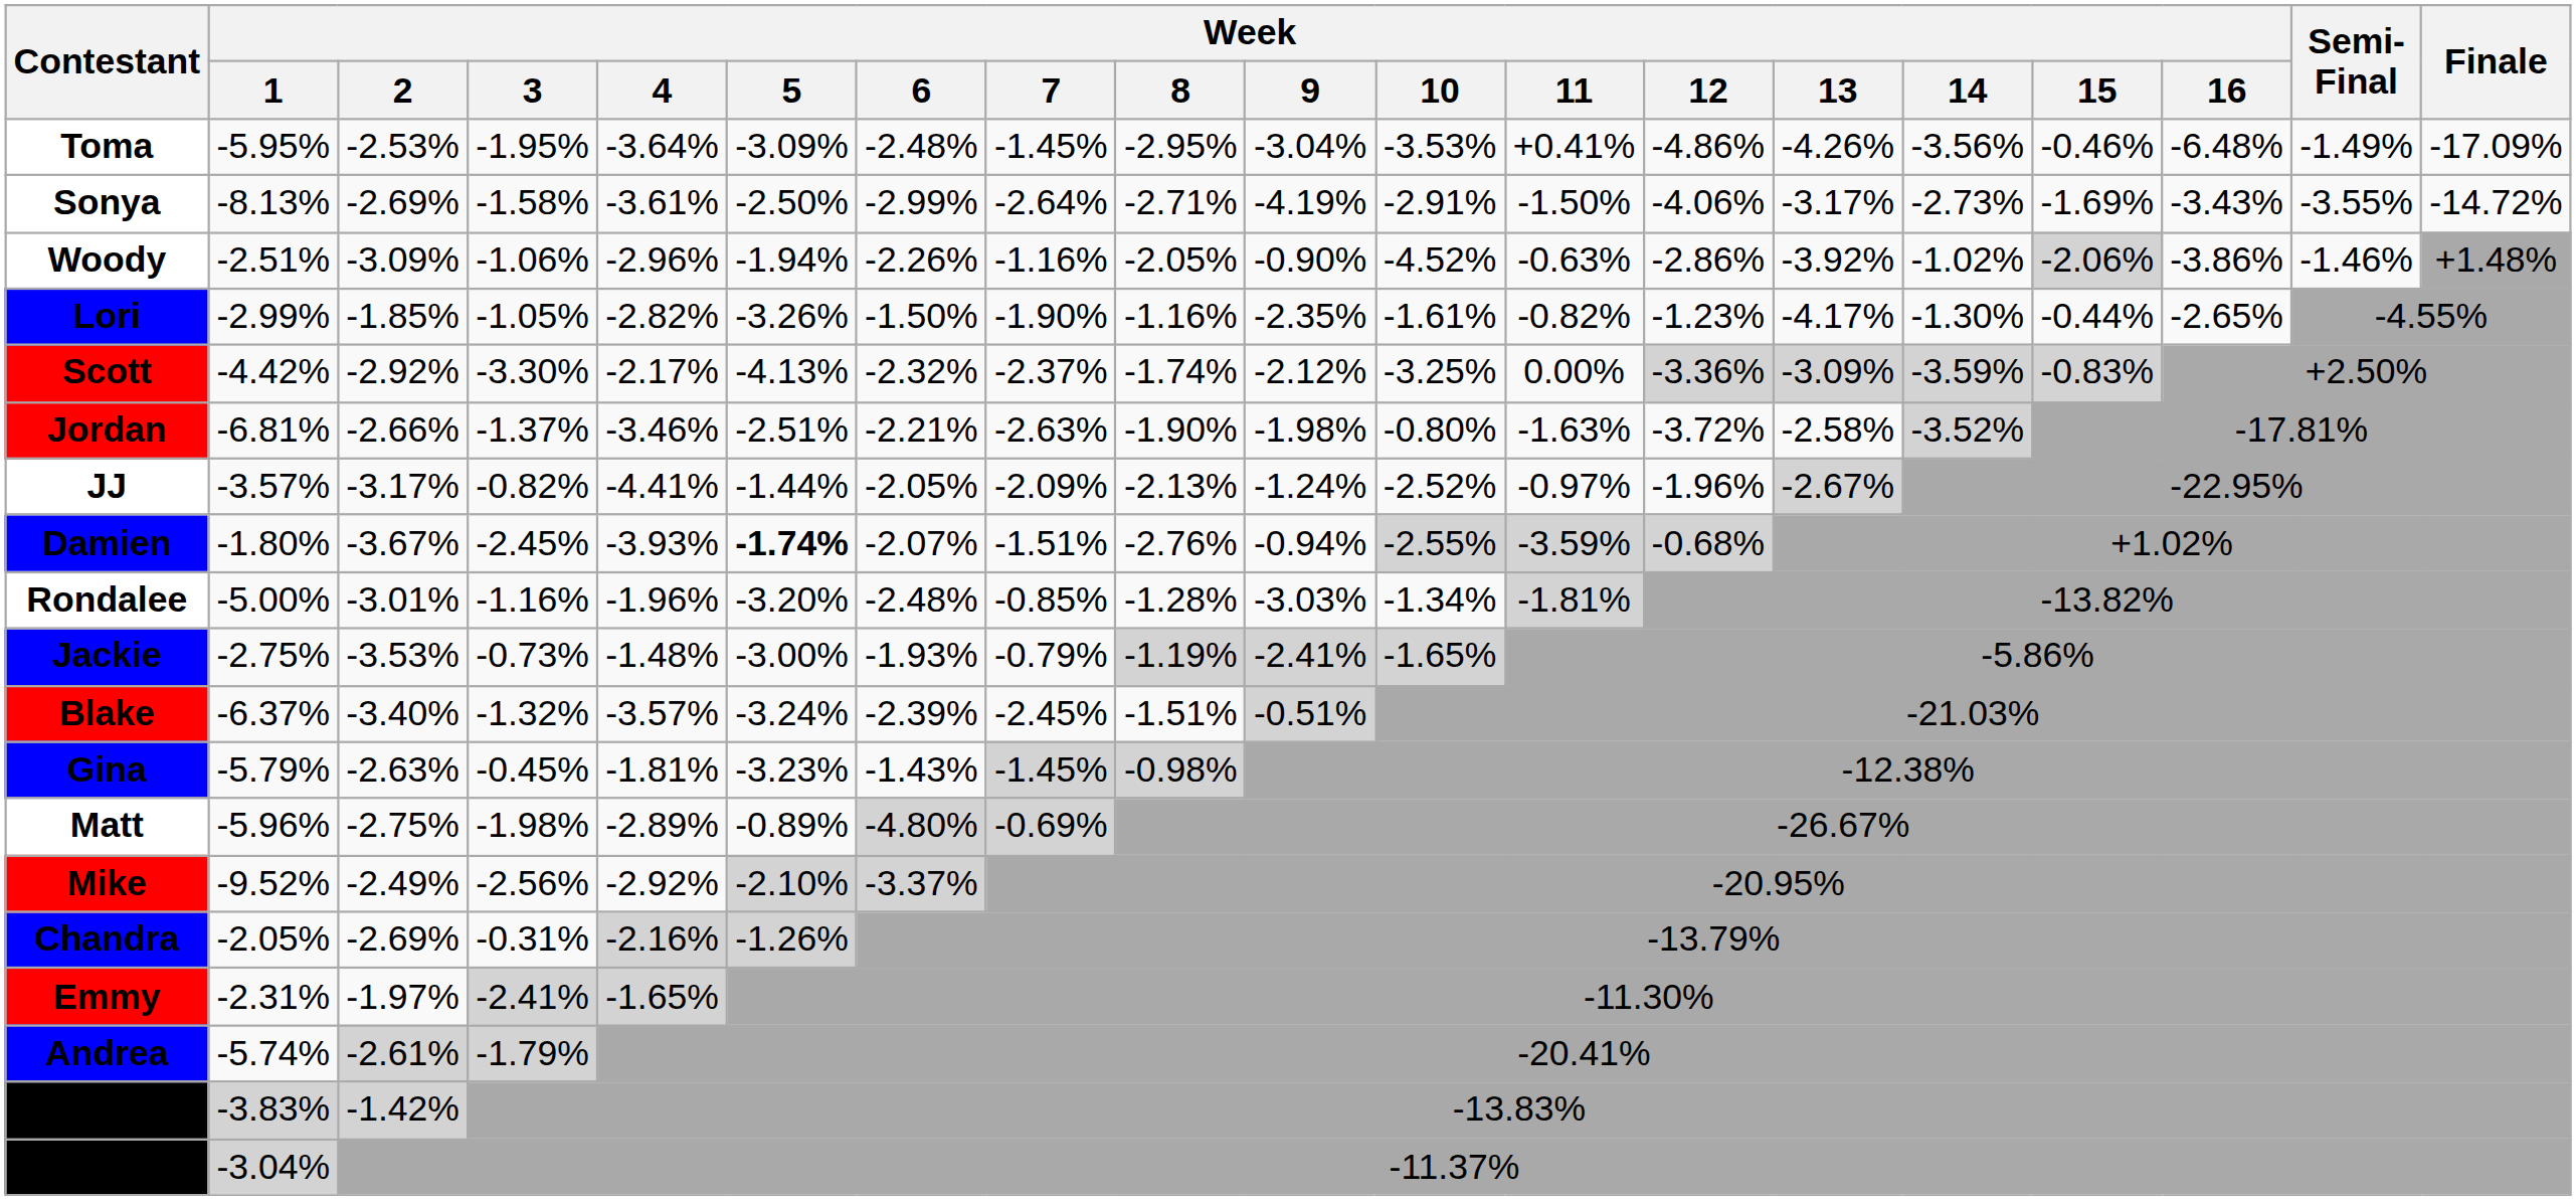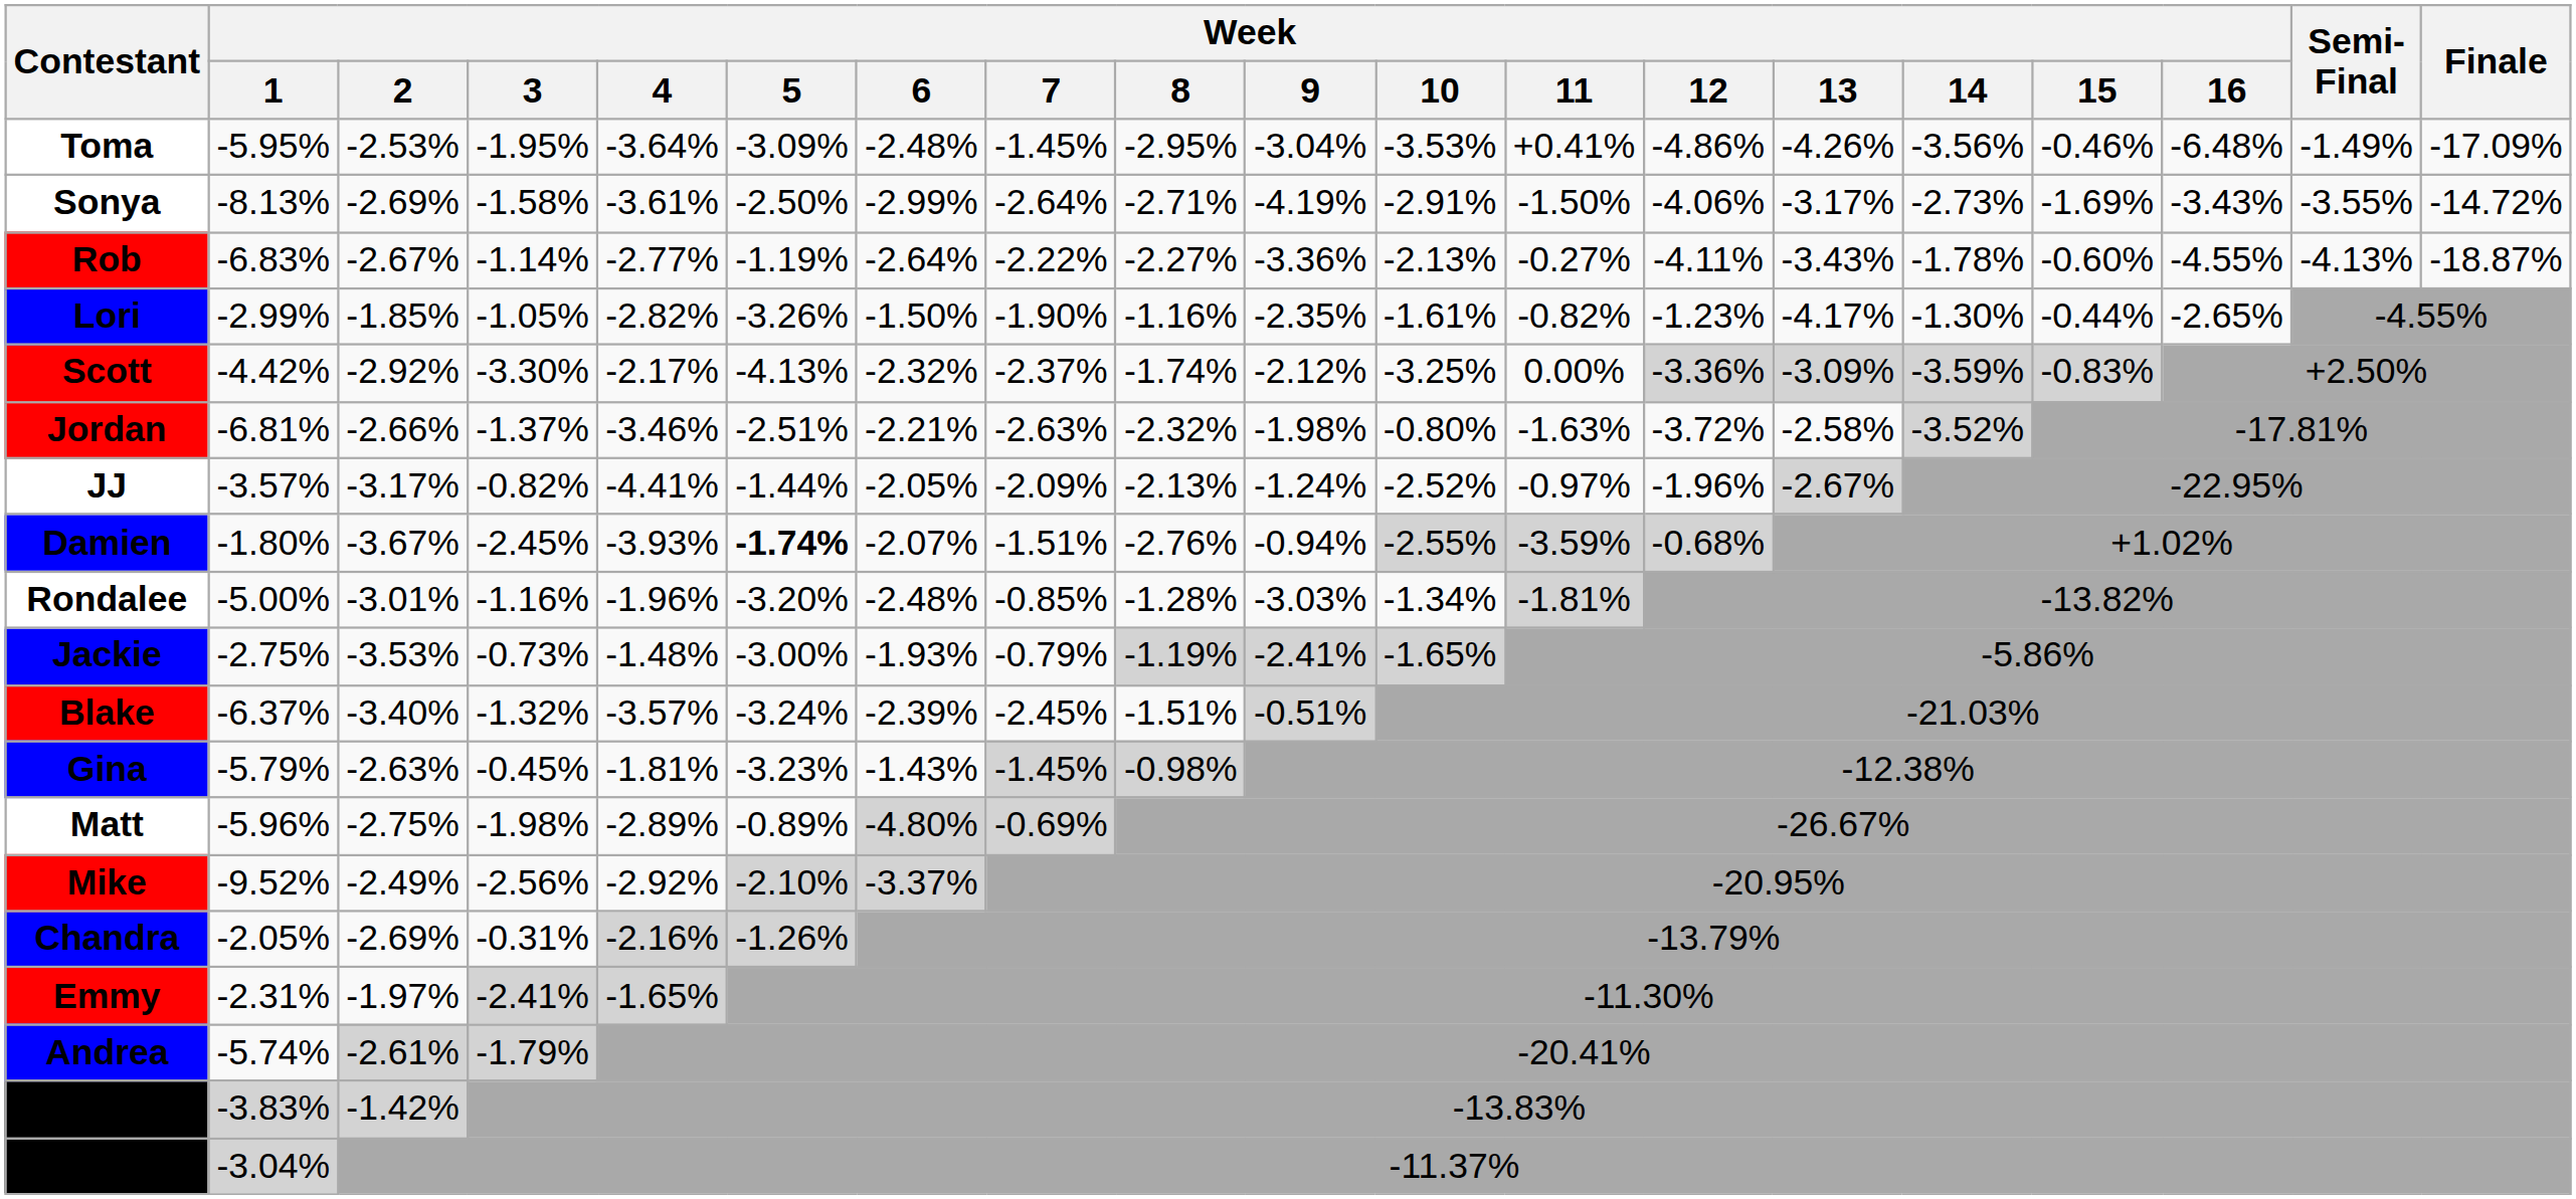+ row: Rob | -6.83% | -2.67% | -1.14% | -2.77% | -1.19% | -2.64% | -2.22% | -2.27% | -3.36% | -2.13% | -0.27% | -4.11% | -3.43% | -1.78% | -0.60% | -4.55% | -4.13% | -18.87%
- row: Woody | -2.51% | -3.09% | -1.06% | -2.96% | -1.94% | -2.26% | -1.16% | -2.05% | -0.90% | -4.52% | -0.63% | -2.86% | -3.92% | -1.02% | -2.06% | -3.86% | -1.46% | +1.48%
Jordan | Week / 8: -1.90% -> -2.32%
